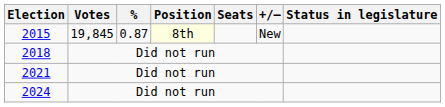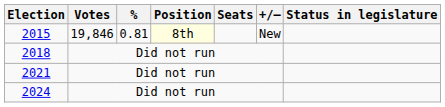2015 | Votes: 19,845 -> 19,846
2015 | %: 0.87 -> 0.81
